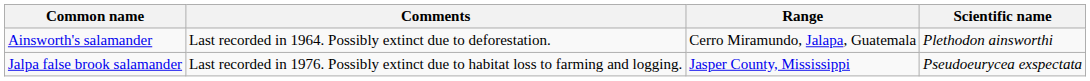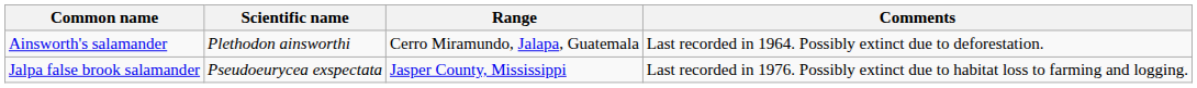columns swapped: Scientific name <-> Comments
